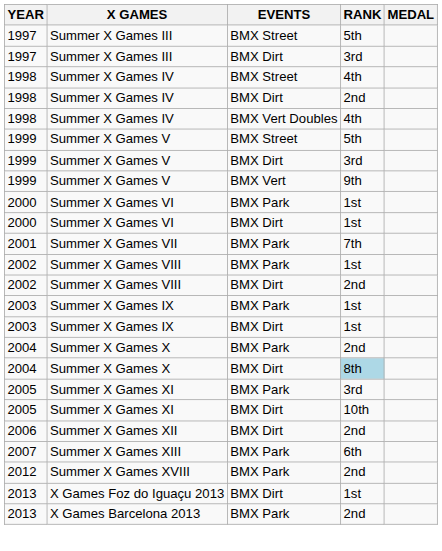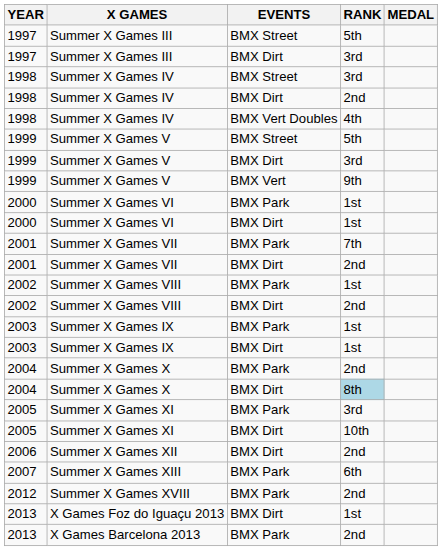Summer X Games IV / BMX Street | RANK: 4th -> 3rd
+ row: 2001 | Summer X Games VII | BMX Dirt | 2nd
